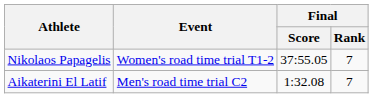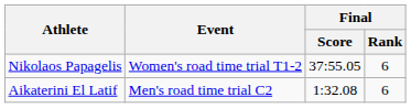Nikolaos Papagelis | Final / Rank: 7 -> 6
Aikaterini El Latif | Final / Rank: 7 -> 6
